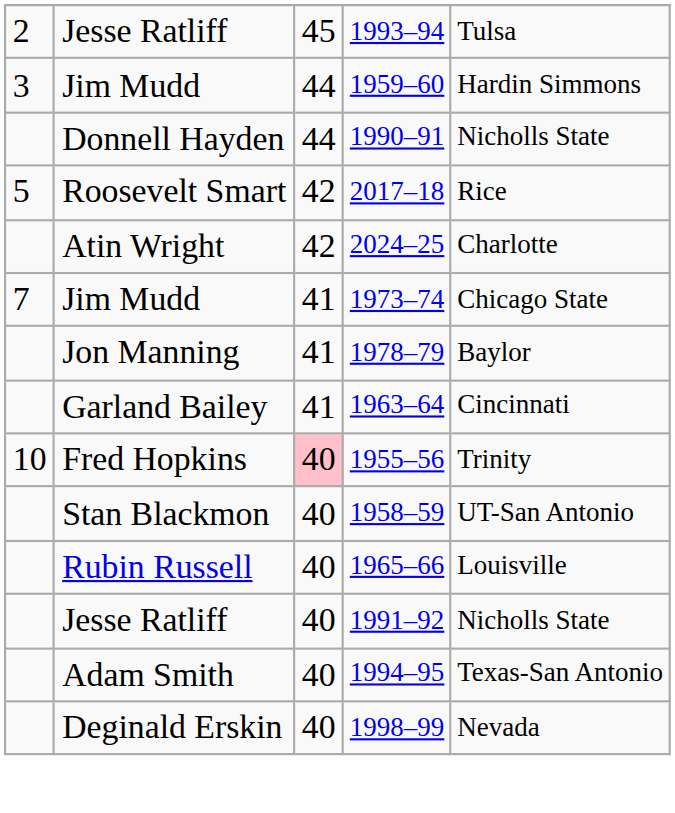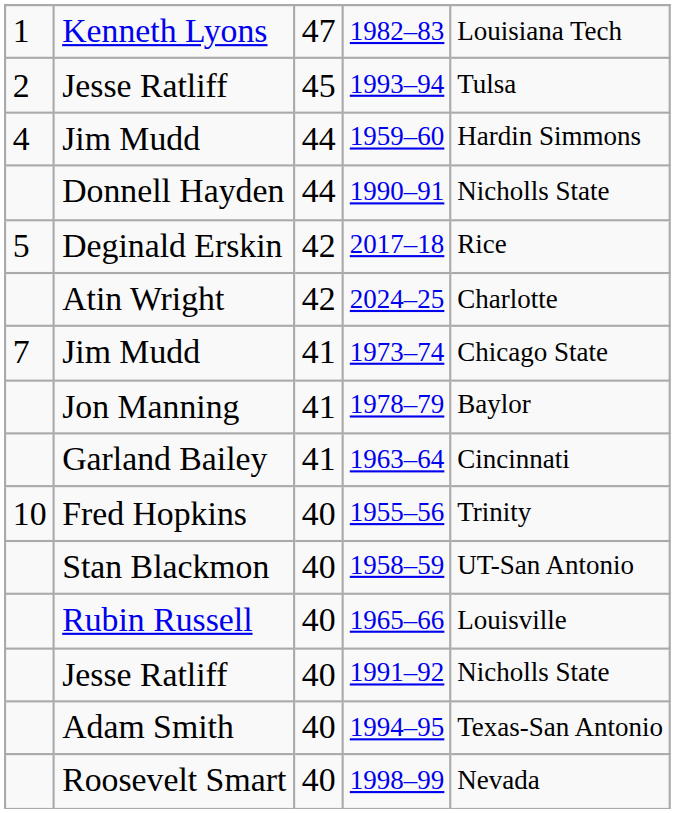+ row: 1 | Kenneth Lyons | 47 | 1982–83 | Louisiana Tech
1959–60 | column 1: 3 -> 4
2017–18 | column 2: Roosevelt Smart -> Deginald Erskin
1955–56 | column 3: pink background -> no background
1998–99 | column 2: Deginald Erskin -> Roosevelt Smart
